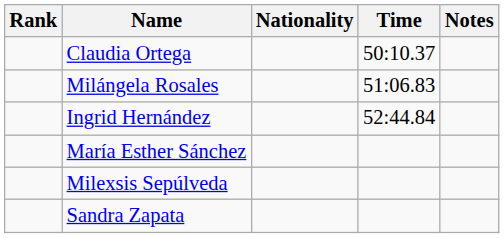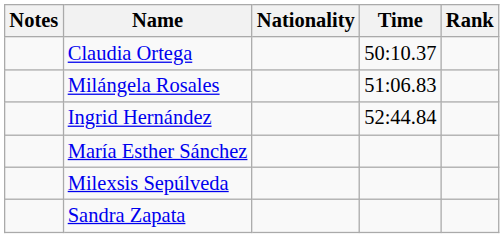columns swapped: Rank <-> Notes
